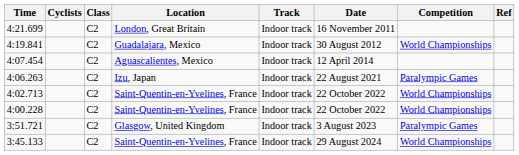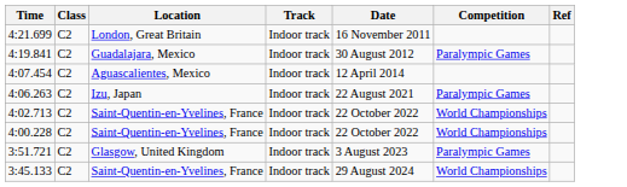- column: Cyclists
4:19.841 | Competition: World Championships -> Paralympic Games
